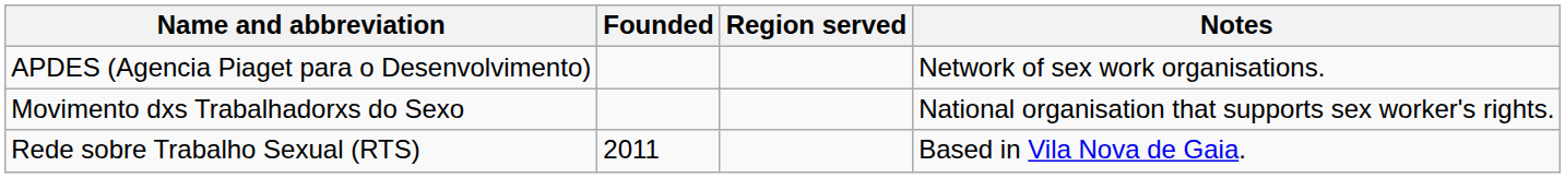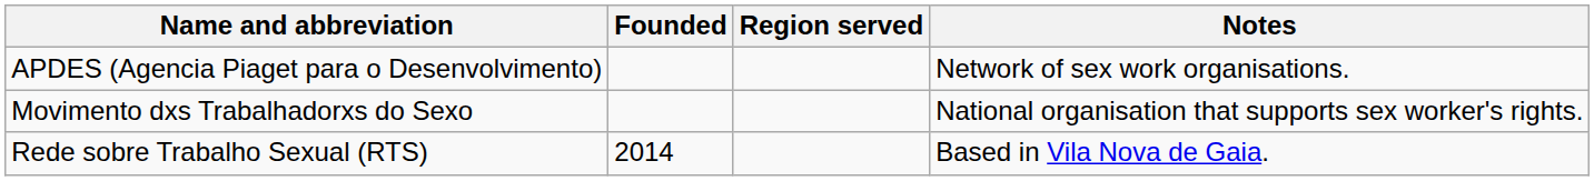Rede sobre Trabalho Sexual (RTS) | Founded: 2011 -> 2014
